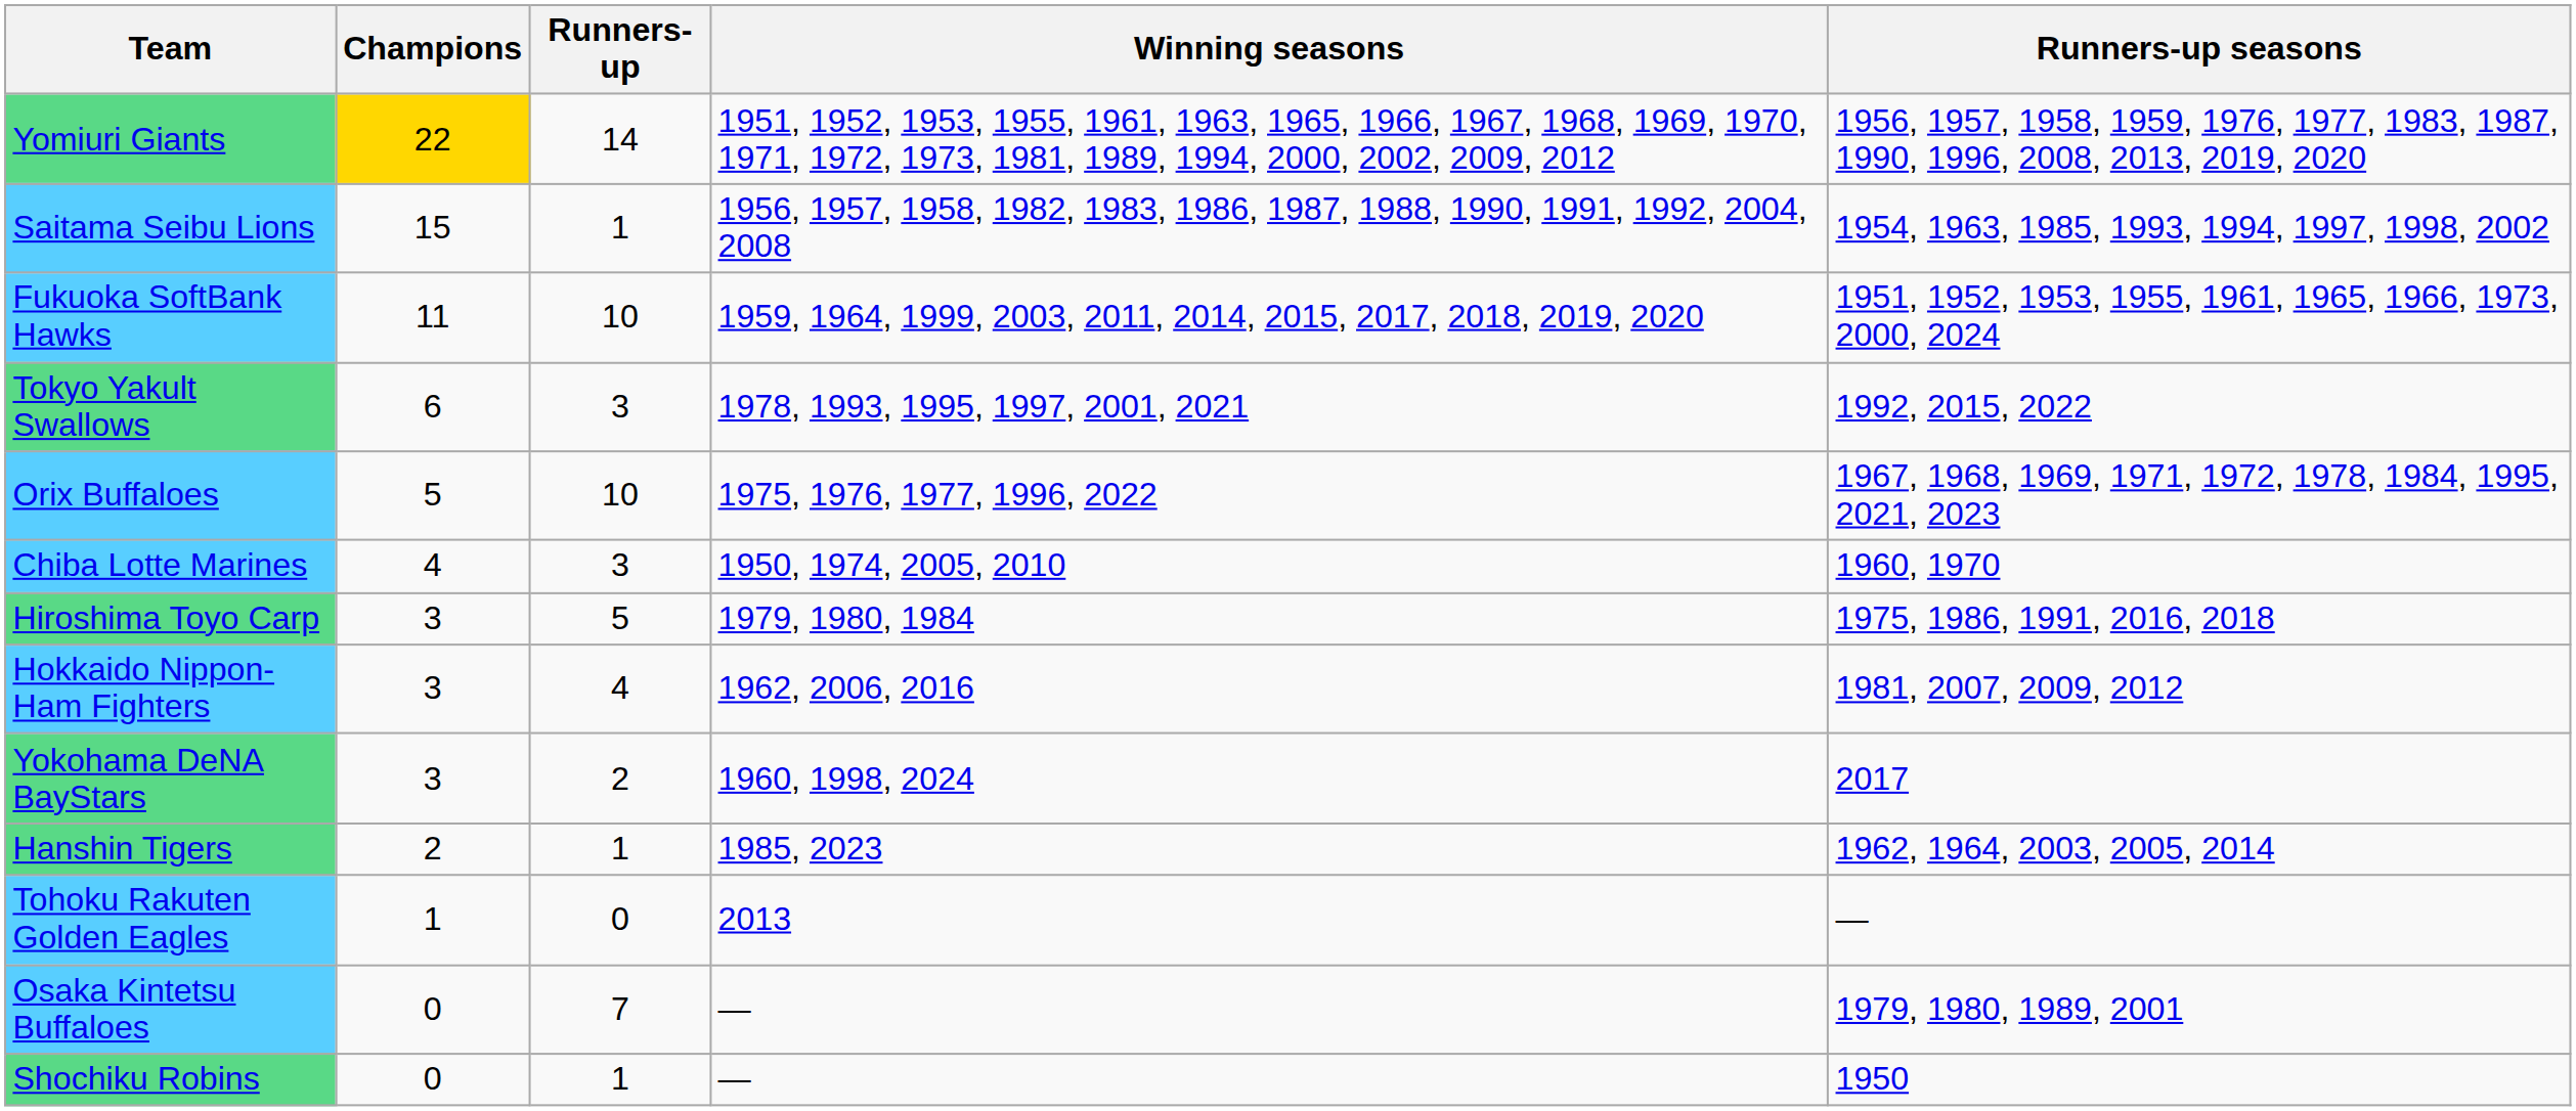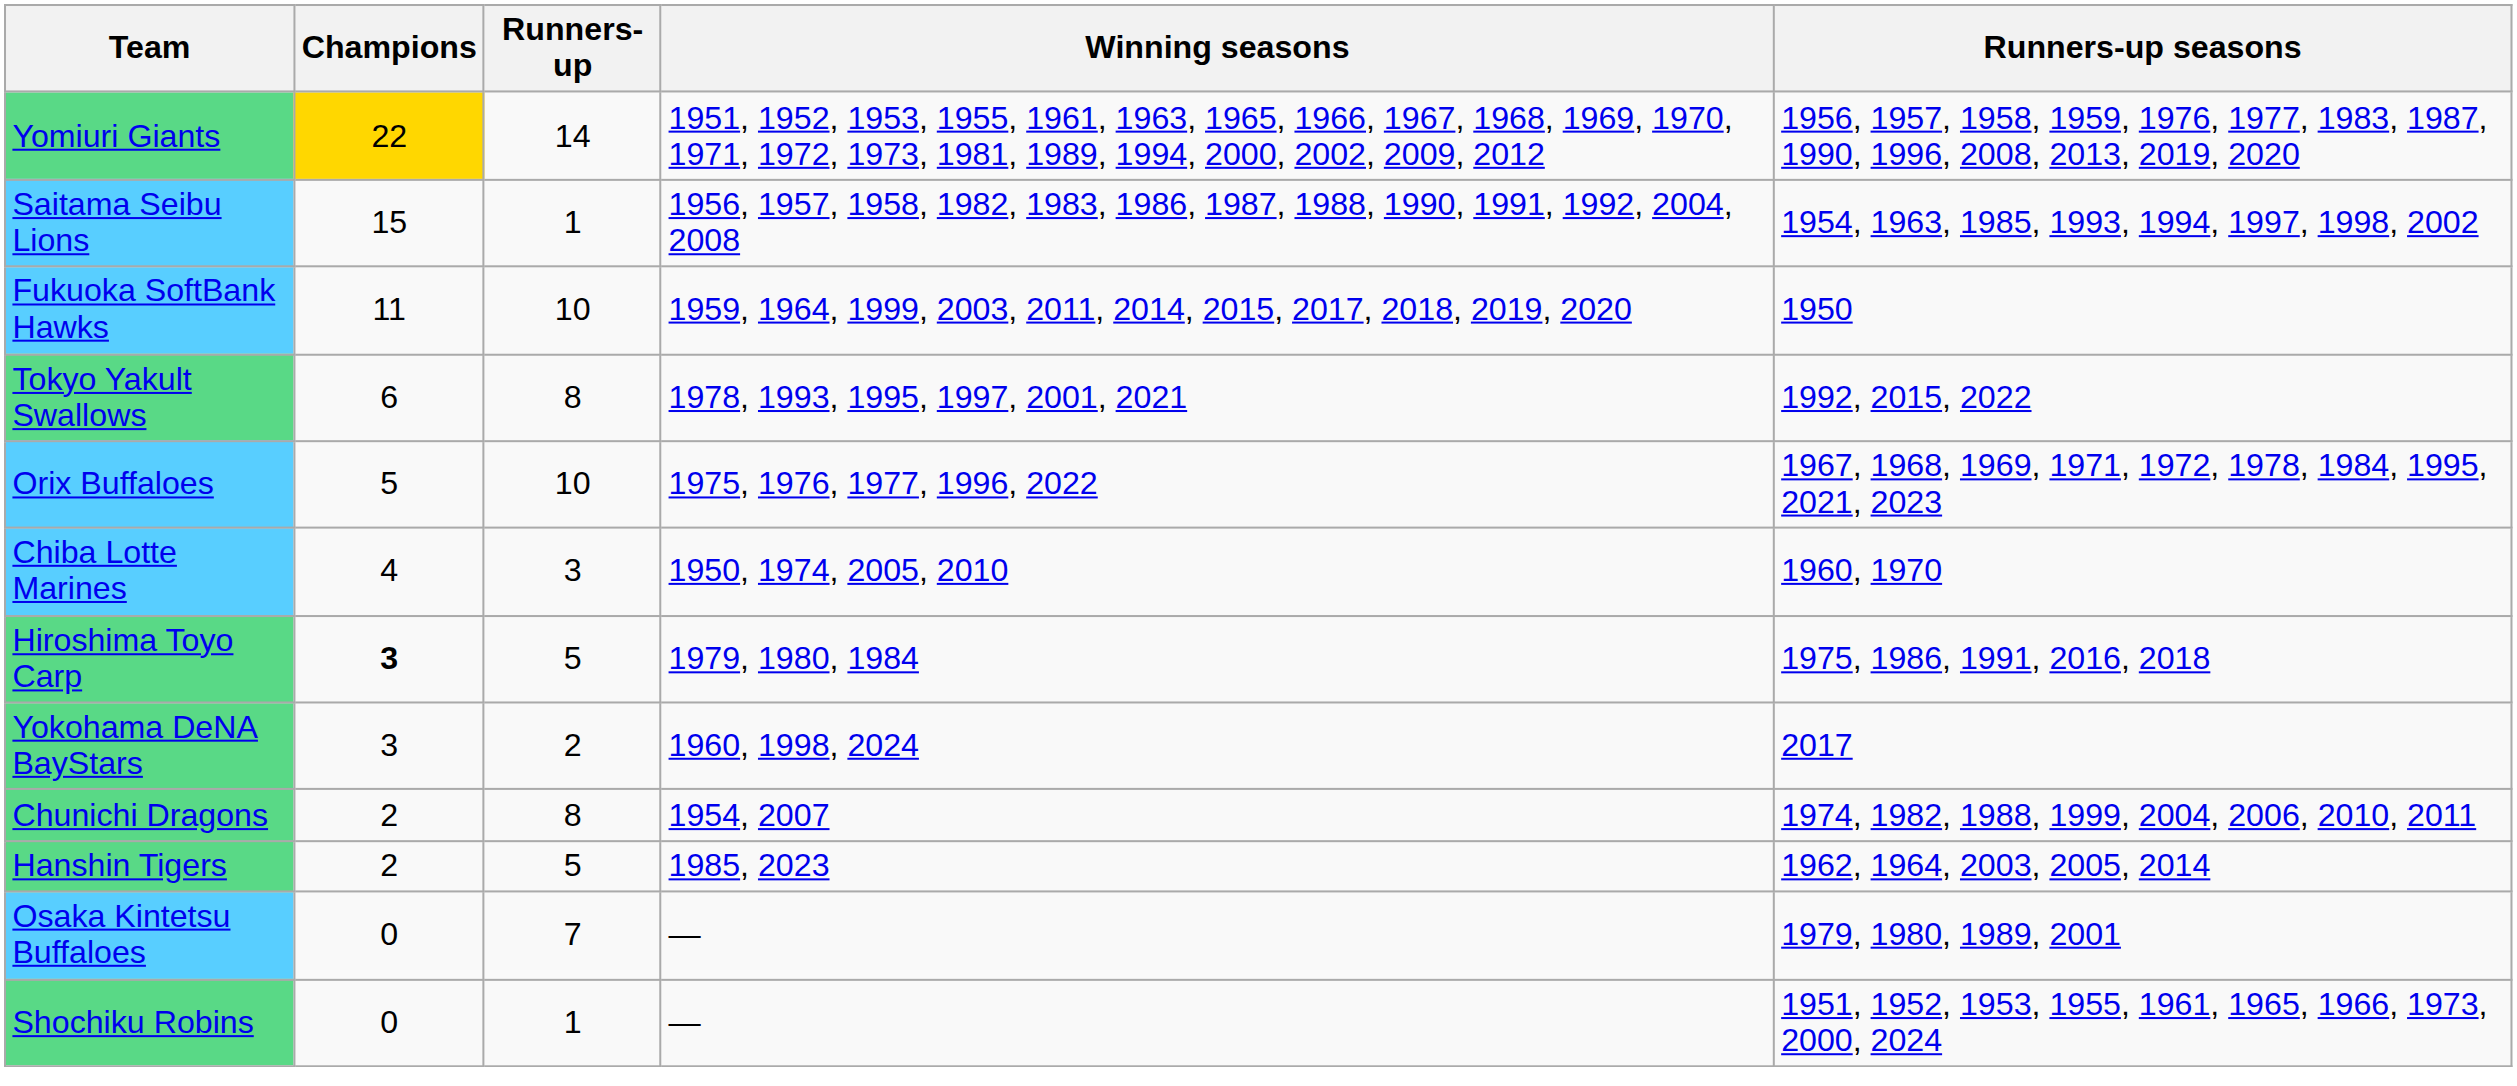Fukuoka SoftBank Hawks | Runners-up seasons: 1951, 1952, 1953, 1955, 1961, 1965, 1966, 1973, 2000, 2024 -> 1950
Tokyo Yakult Swallows | Runners-up: 3 -> 8
Hiroshima Toyo Carp | Champions: normal -> bold
- row: Hokkaido Nippon-Ham Fighters | 3 | 4 | 1962, 2006, 2016 | 1981, 2007, 2009, 2012
+ row: Chunichi Dragons | 2 | 8 | 1954, 2007 | 1974, 1982, 1988, 1999, 2004, 2006, 2010, 2011
Hanshin Tigers | Runners-up: 1 -> 5
- row: Tohoku Rakuten Golden Eagles | 1 | 0 | 2013 | —
Shochiku Robins | Runners-up seasons: 1950 -> 1951, 1952, 1953, 1955, 1961, 1965, 1966, 1973, 2000, 2024
